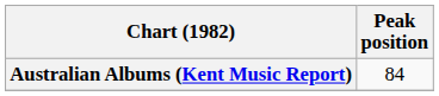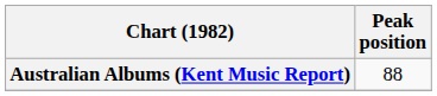Australian Albums (Kent Music Report) | Peak position: 84 -> 88
